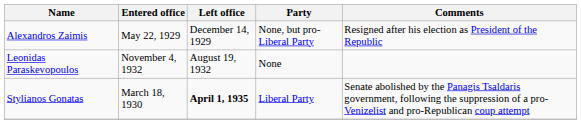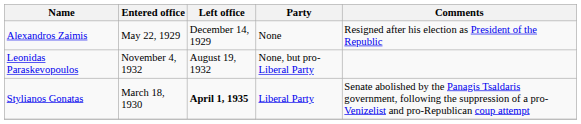Alexandros Zaimis | Party: None, but pro-Liberal Party -> None
Leonidas Paraskevopoulos | Party: None -> None, but pro-Liberal Party
